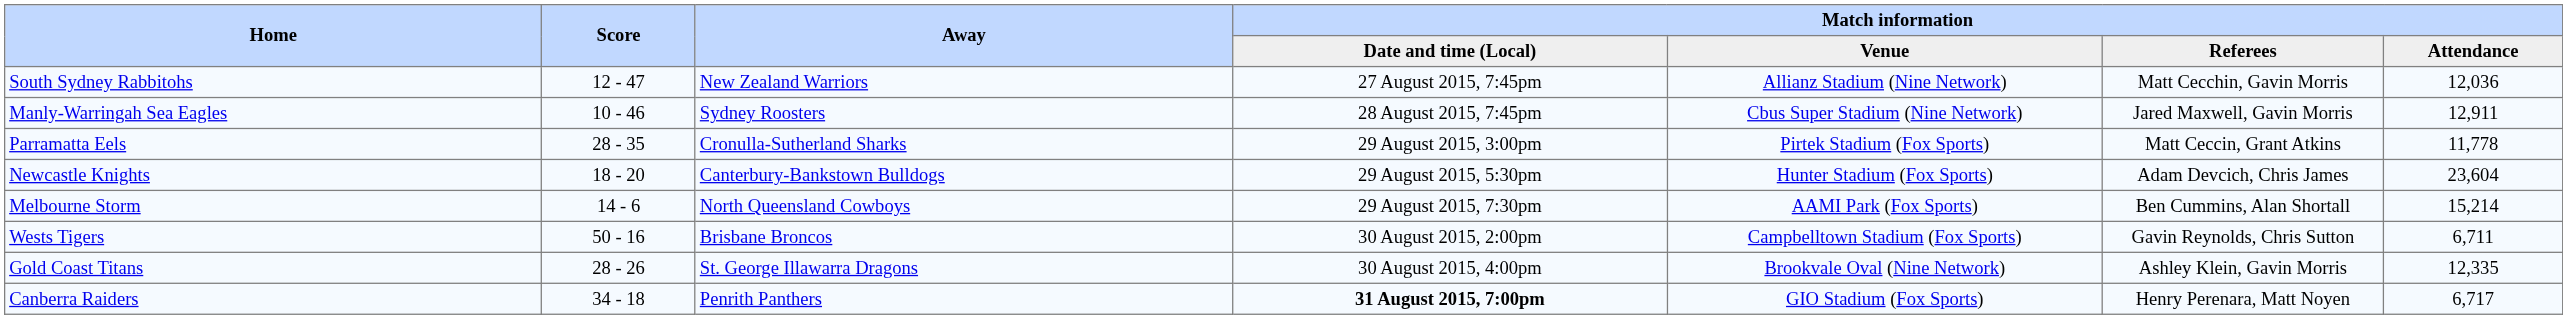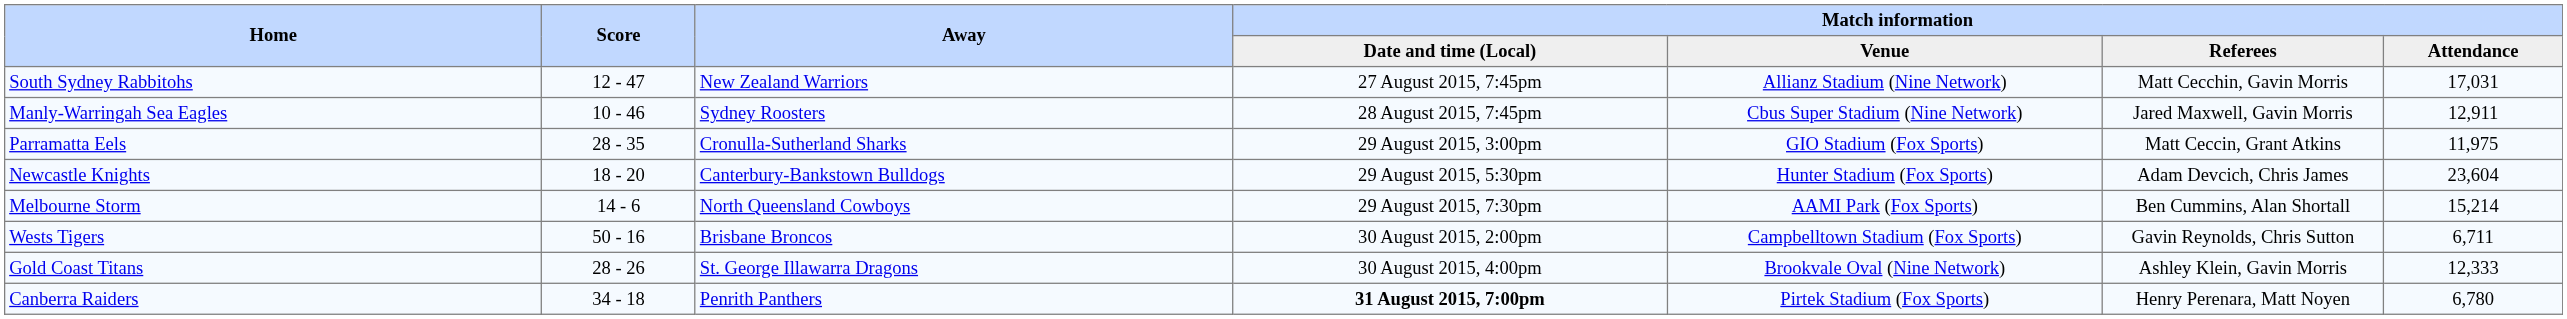South Sydney Rabbitohs | Match information / Attendance: 12,036 -> 17,031
Parramatta Eels | Match information / Venue: Pirtek Stadium (Fox Sports) -> GIO Stadium (Fox Sports)
Parramatta Eels | Match information / Attendance: 11,778 -> 11,975
Gold Coast Titans | Match information / Attendance: 12,335 -> 12,333
Canberra Raiders | Match information / Venue: GIO Stadium (Fox Sports) -> Pirtek Stadium (Fox Sports)
Canberra Raiders | Match information / Attendance: 6,717 -> 6,780
